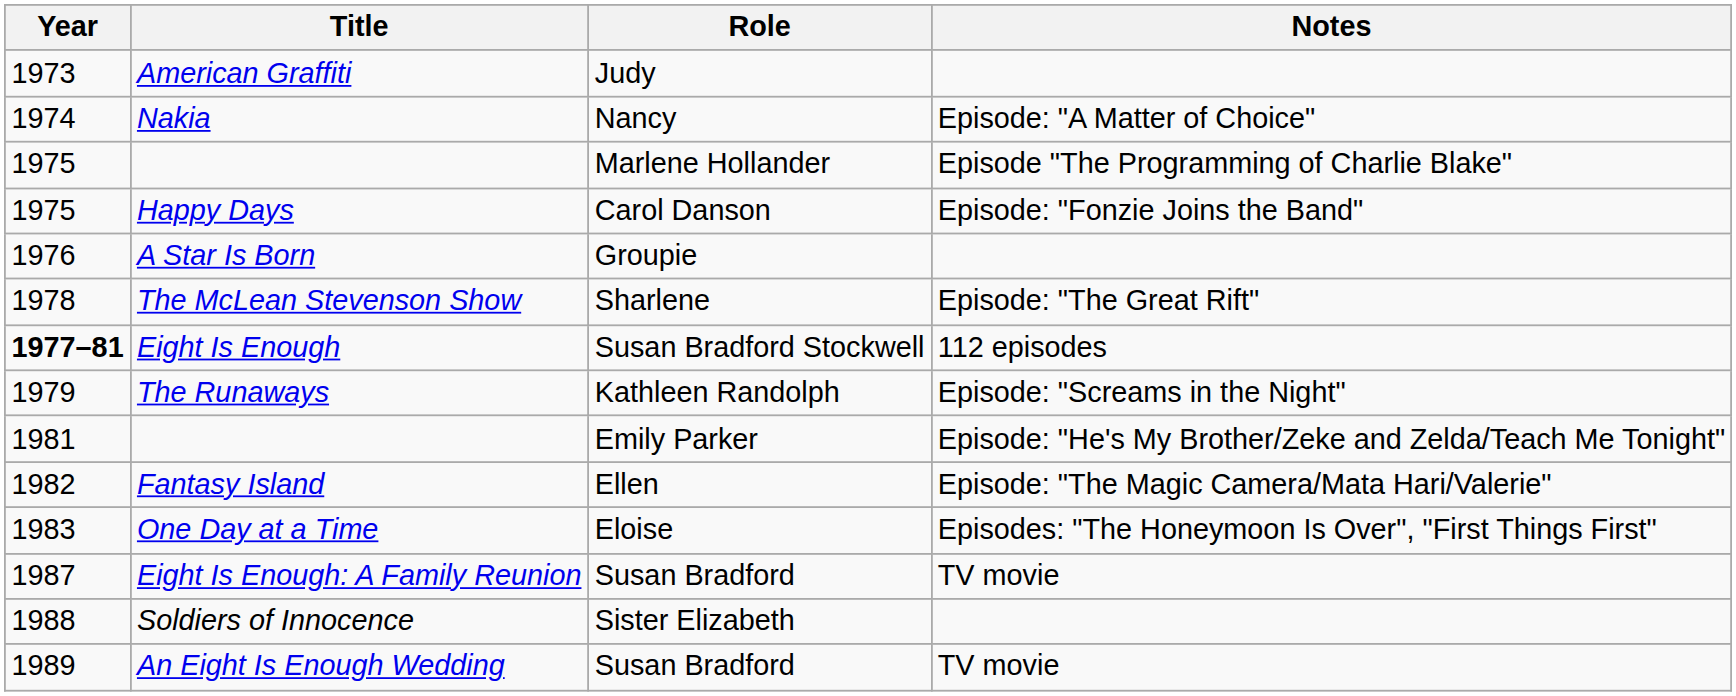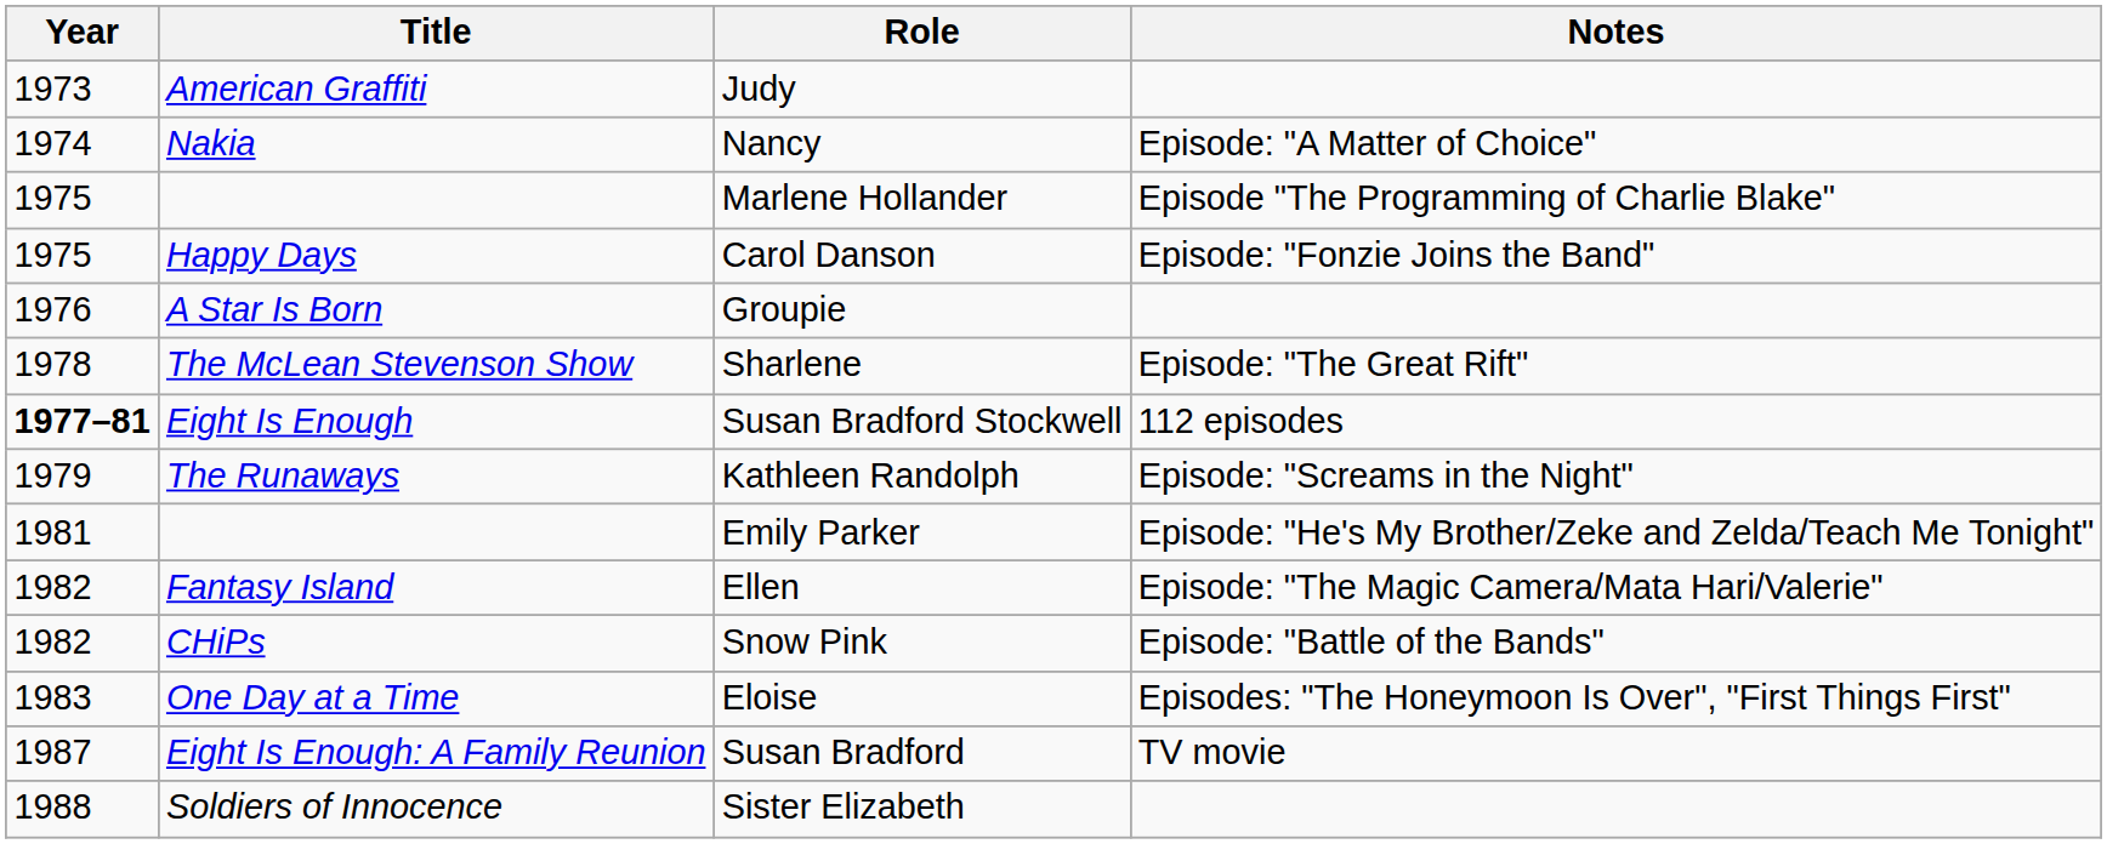+ row: 1982 | CHiPs | Snow Pink | Episode: "Battle of the Bands"
- row: 1989 | An Eight Is Enough Wedding | Susan Bradford | TV movie
